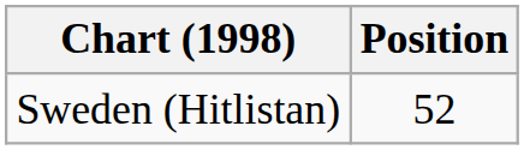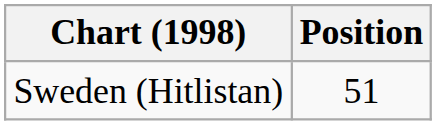Sweden (Hitlistan) | Position: 52 -> 51
